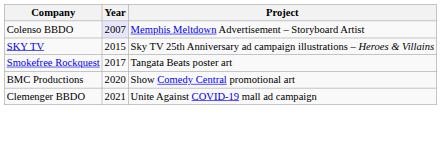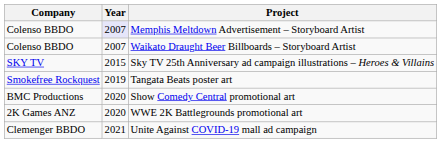+ row: Colenso BBDO | 2007 | Waikato Draught Beer Billboards – Storyboard Artist
Tangata Beats poster art | Year: 2017 -> 2019
+ row: 2K Games ANZ | 2020 | WWE 2K Battlegrounds promotional art
